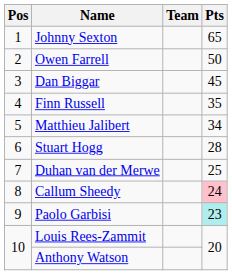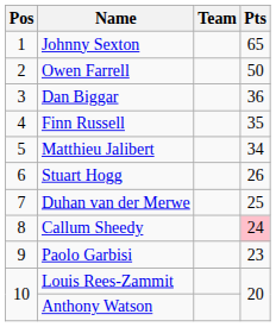Dan Biggar | Pts: 45 -> 36
Stuart Hogg | Pts: 28 -> 26
Paolo Garbisi | Pts: paleturquoise background -> no background
